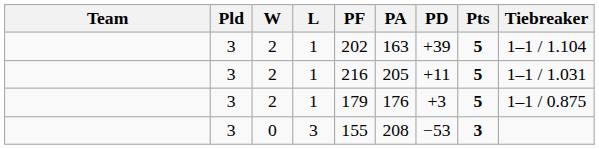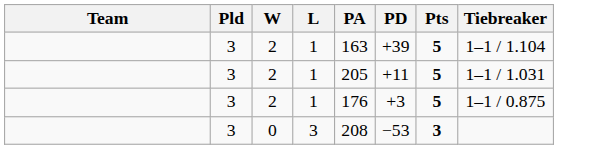- column: PF | 202 | 216 | 179 | 155
